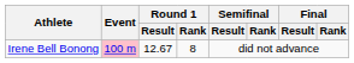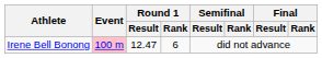Irene Bell Bonong | Round 1 / Result: 12.67 -> 12.47
Irene Bell Bonong | Round 1 / Rank: 8 -> 6
